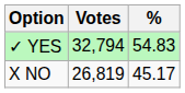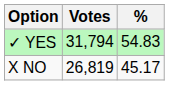✓ YES | Votes: 32,794 -> 31,794
